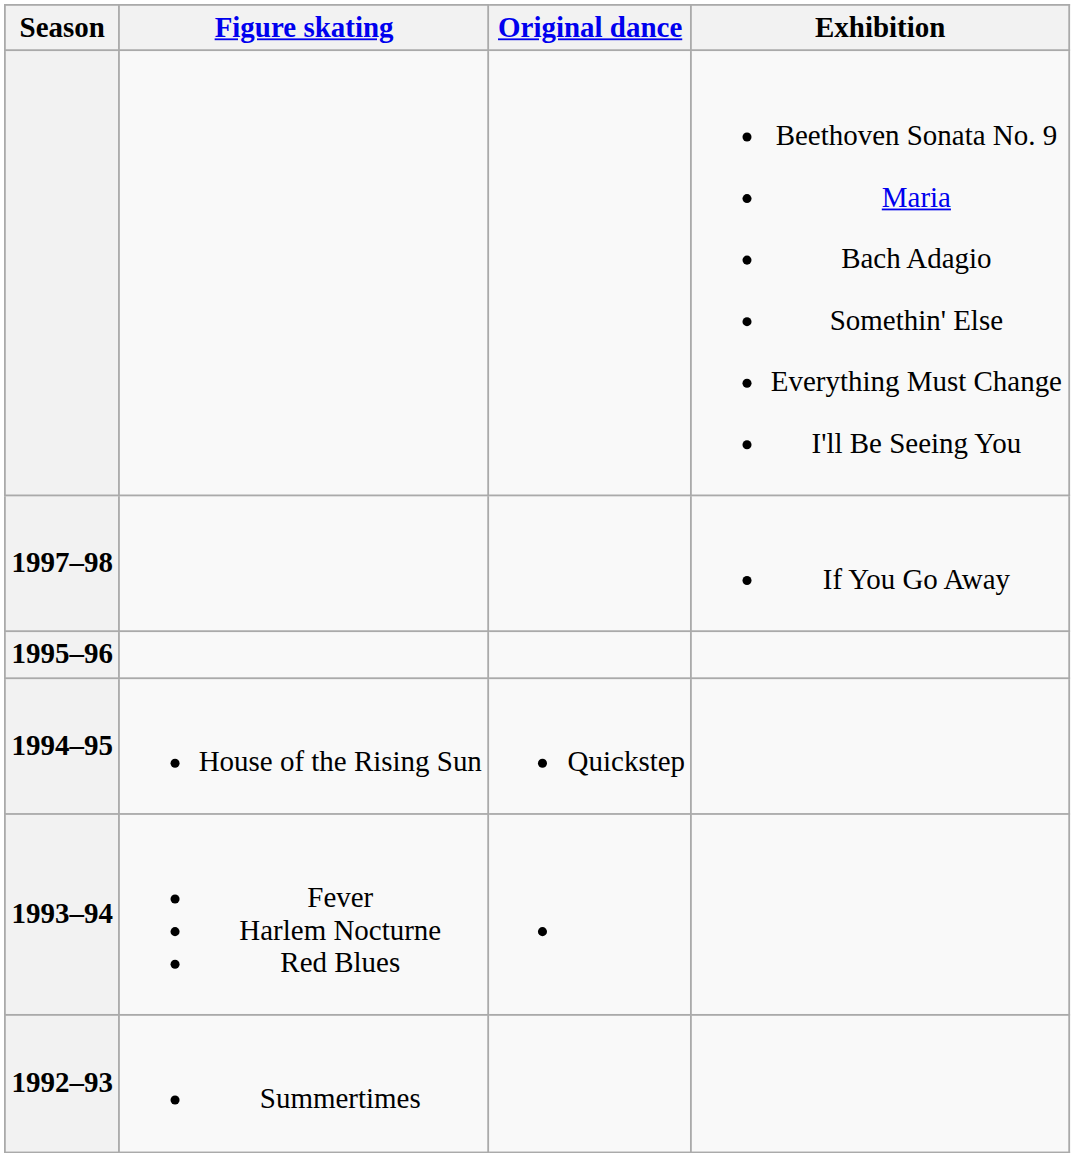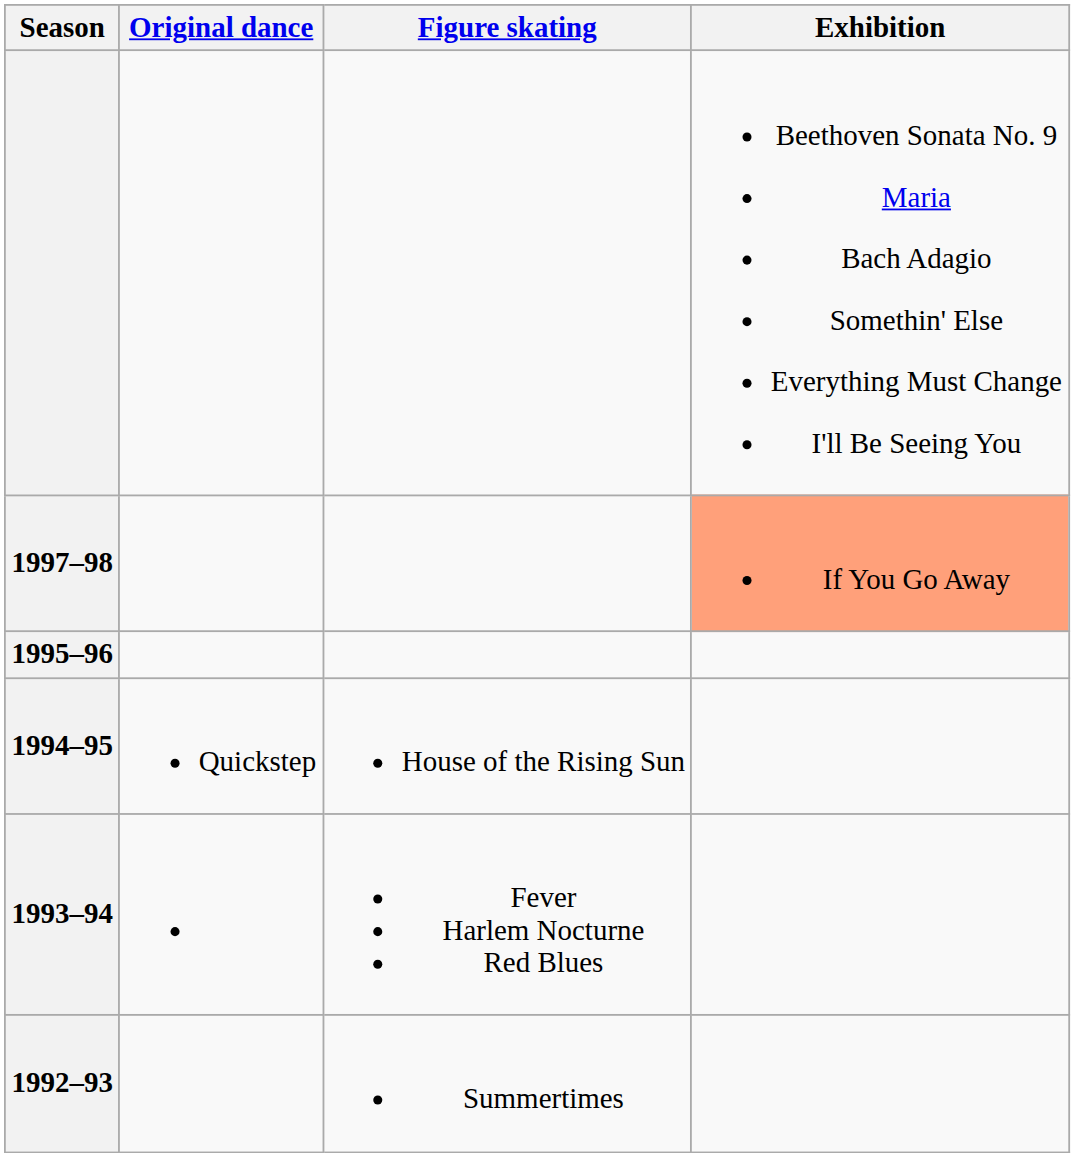columns swapped: Original dance <-> Figure skating
1997–98 | Exhibition: no background -> lightsalmon background
